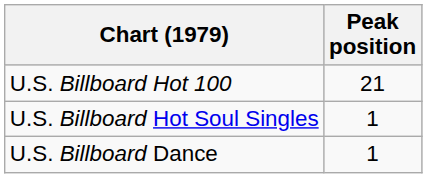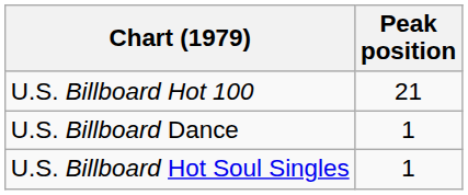rows swapped: U.S. Billboard Dance <-> U.S. Billboard Hot Soul Singles
